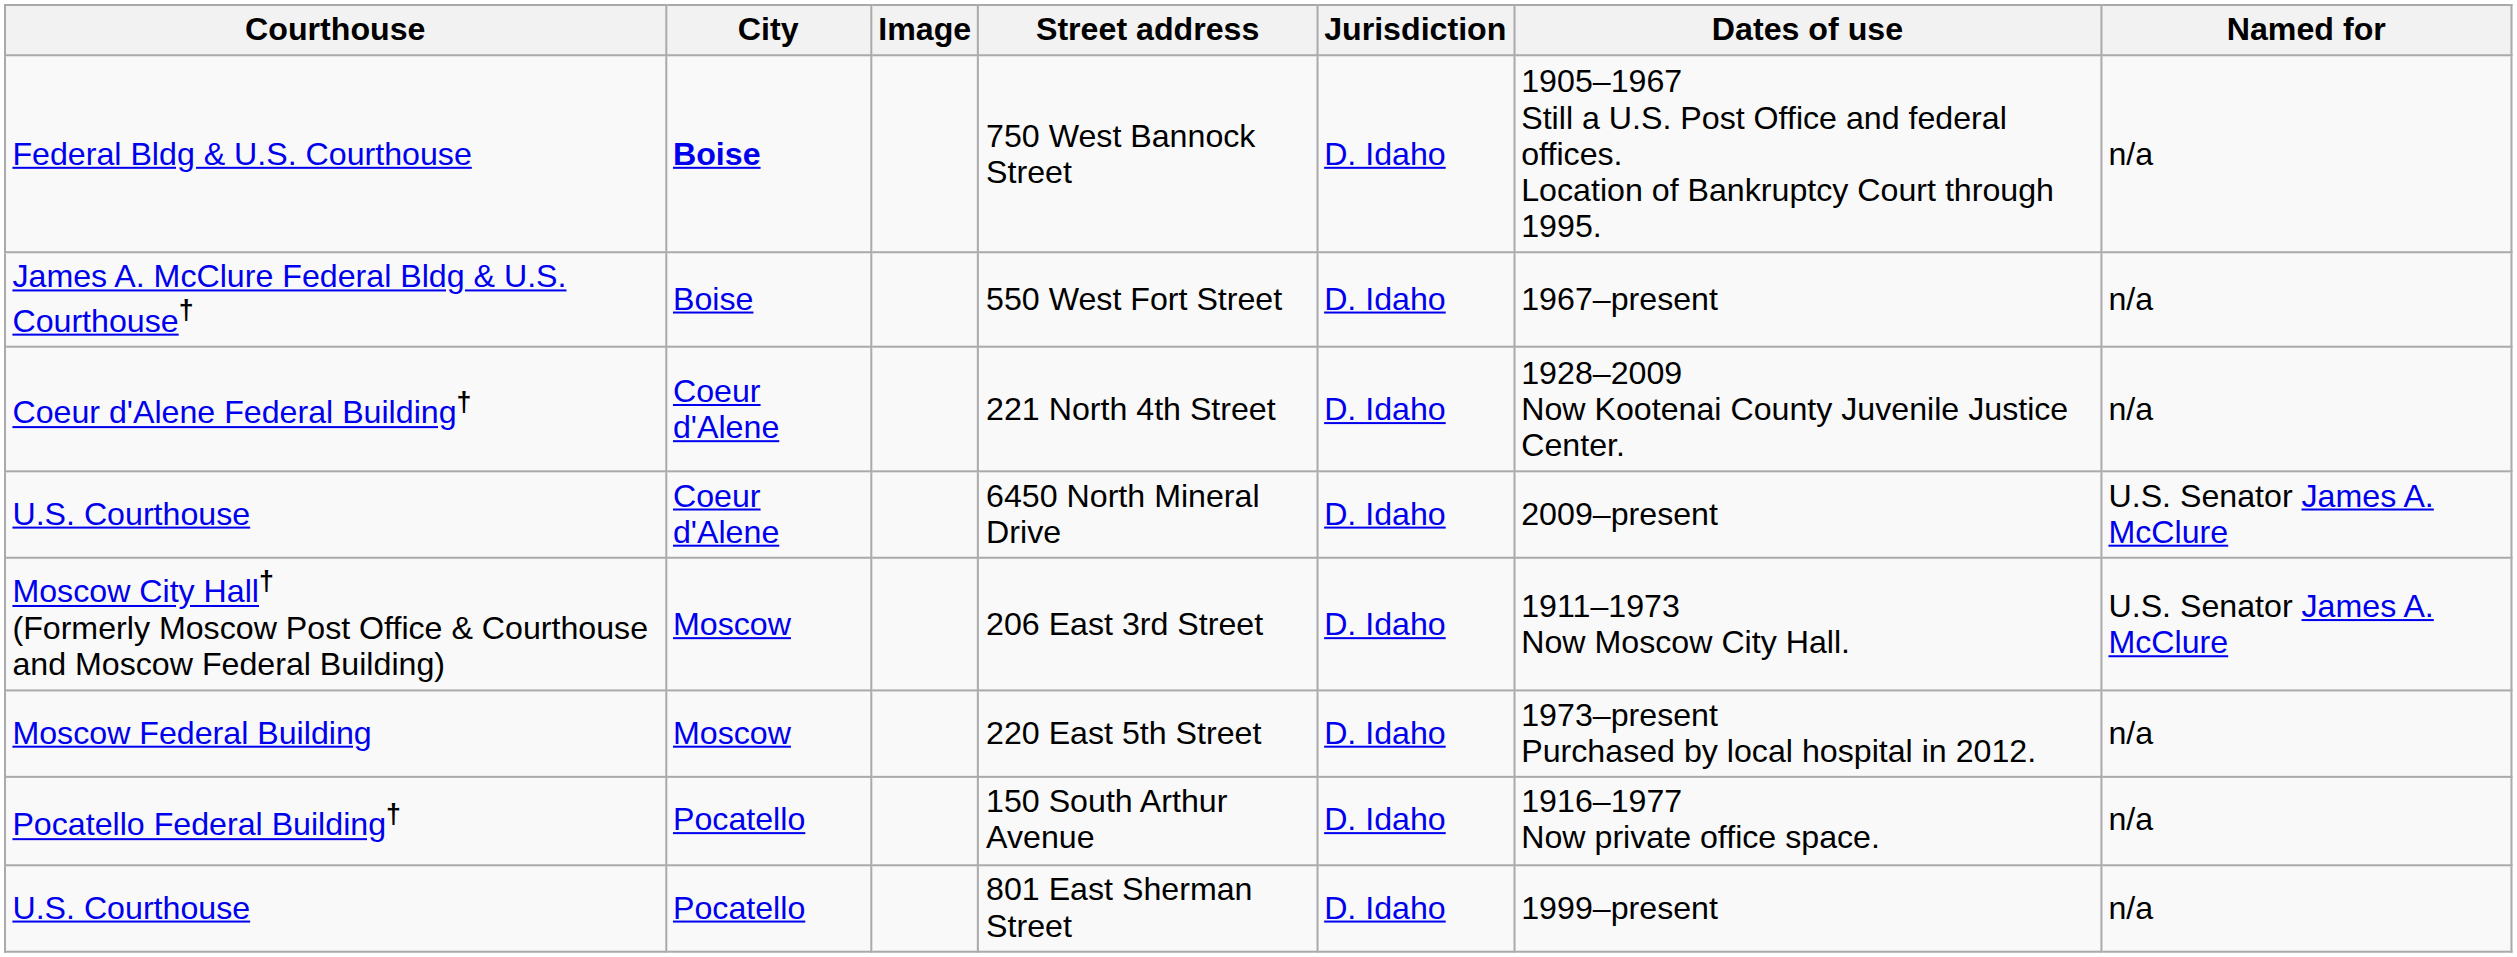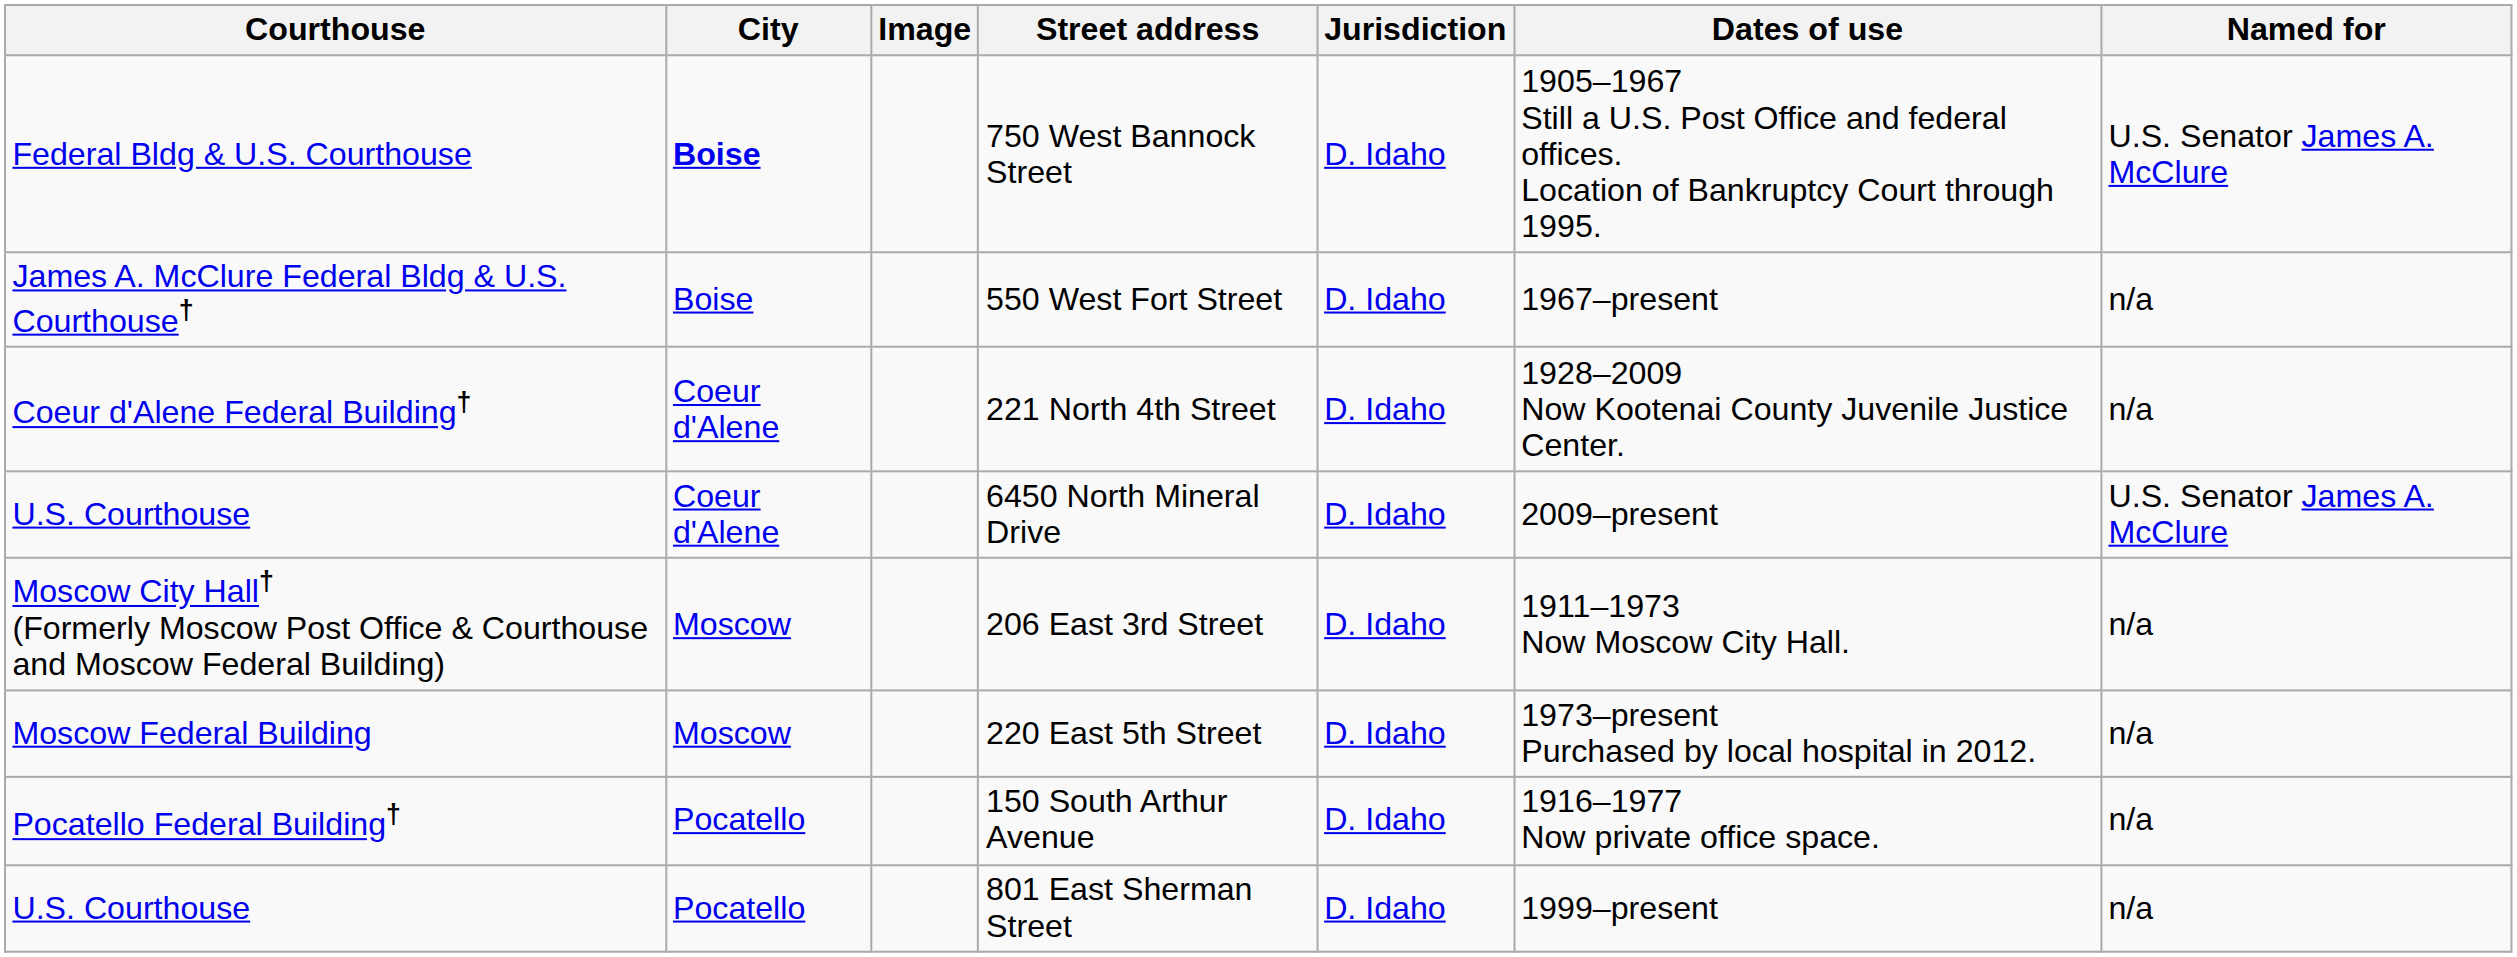750 West Bannock Street | Named for: n/a -> U.S. Senator James A. McClure
206 East 3rd Street | Named for: U.S. Senator James A. McClure -> n/a
